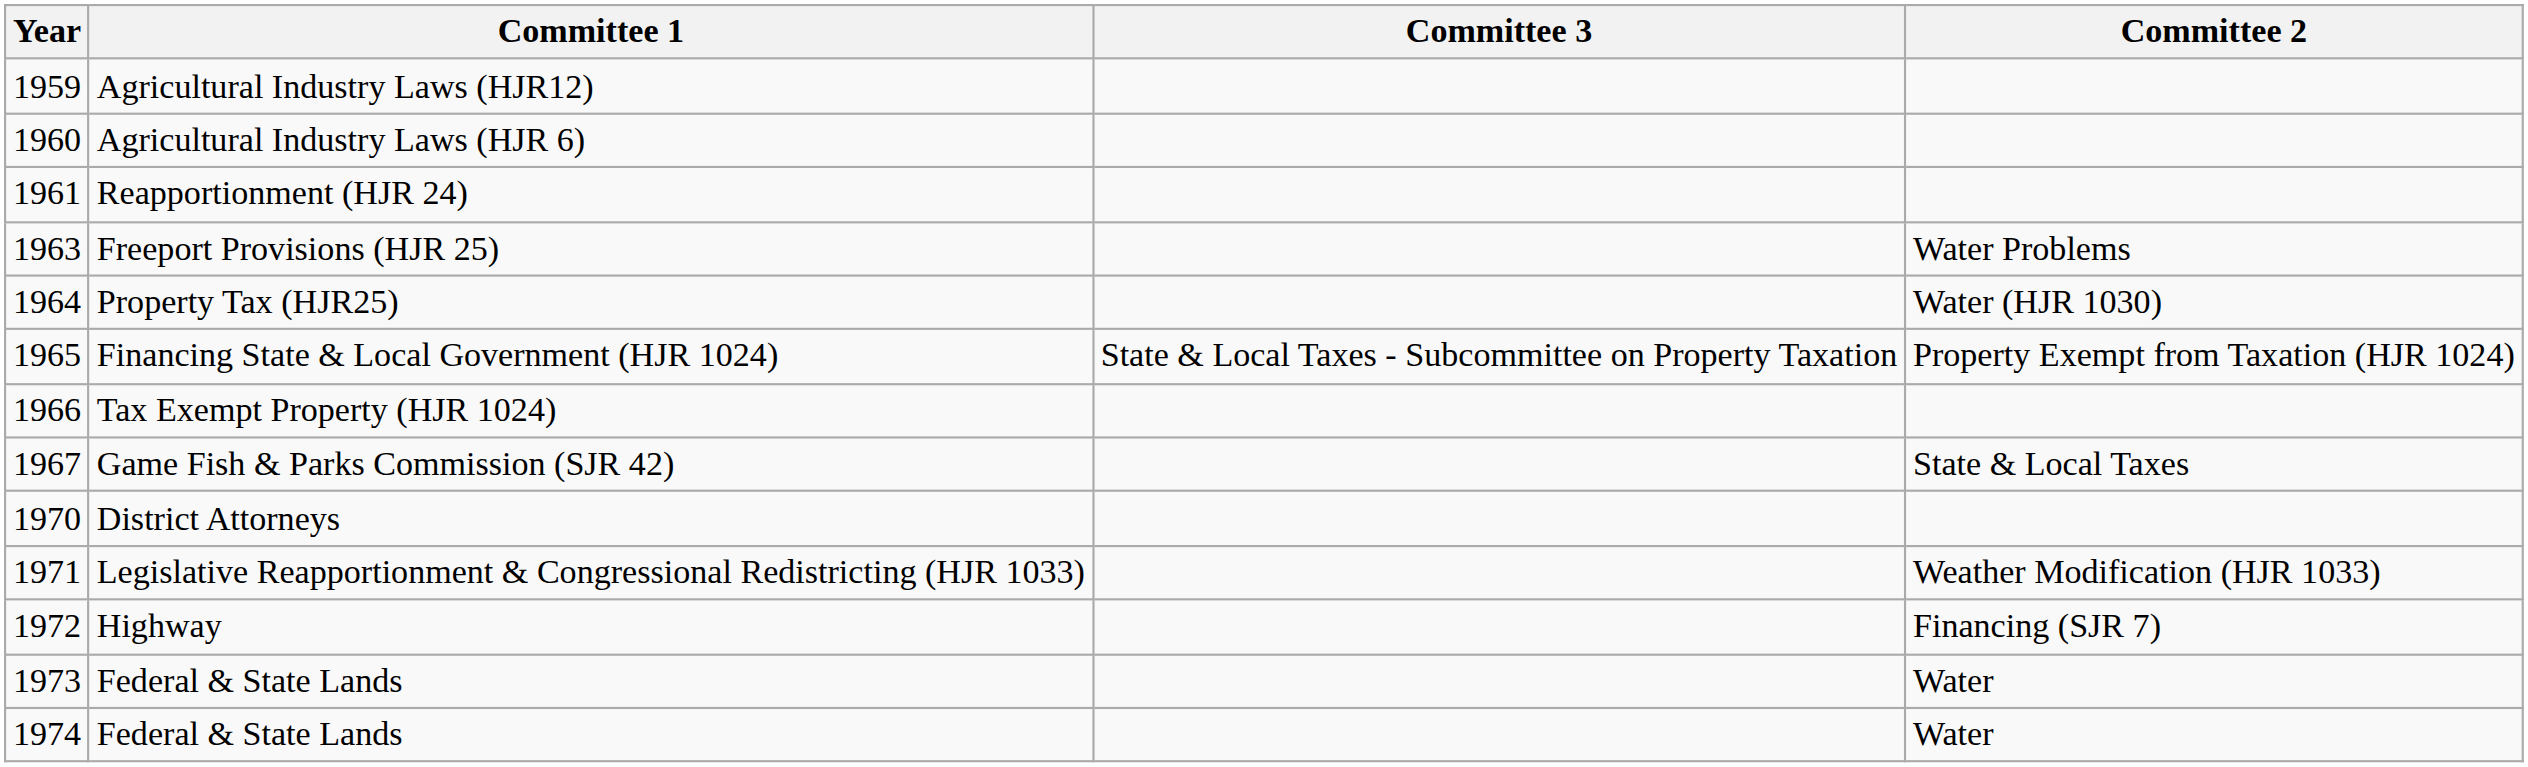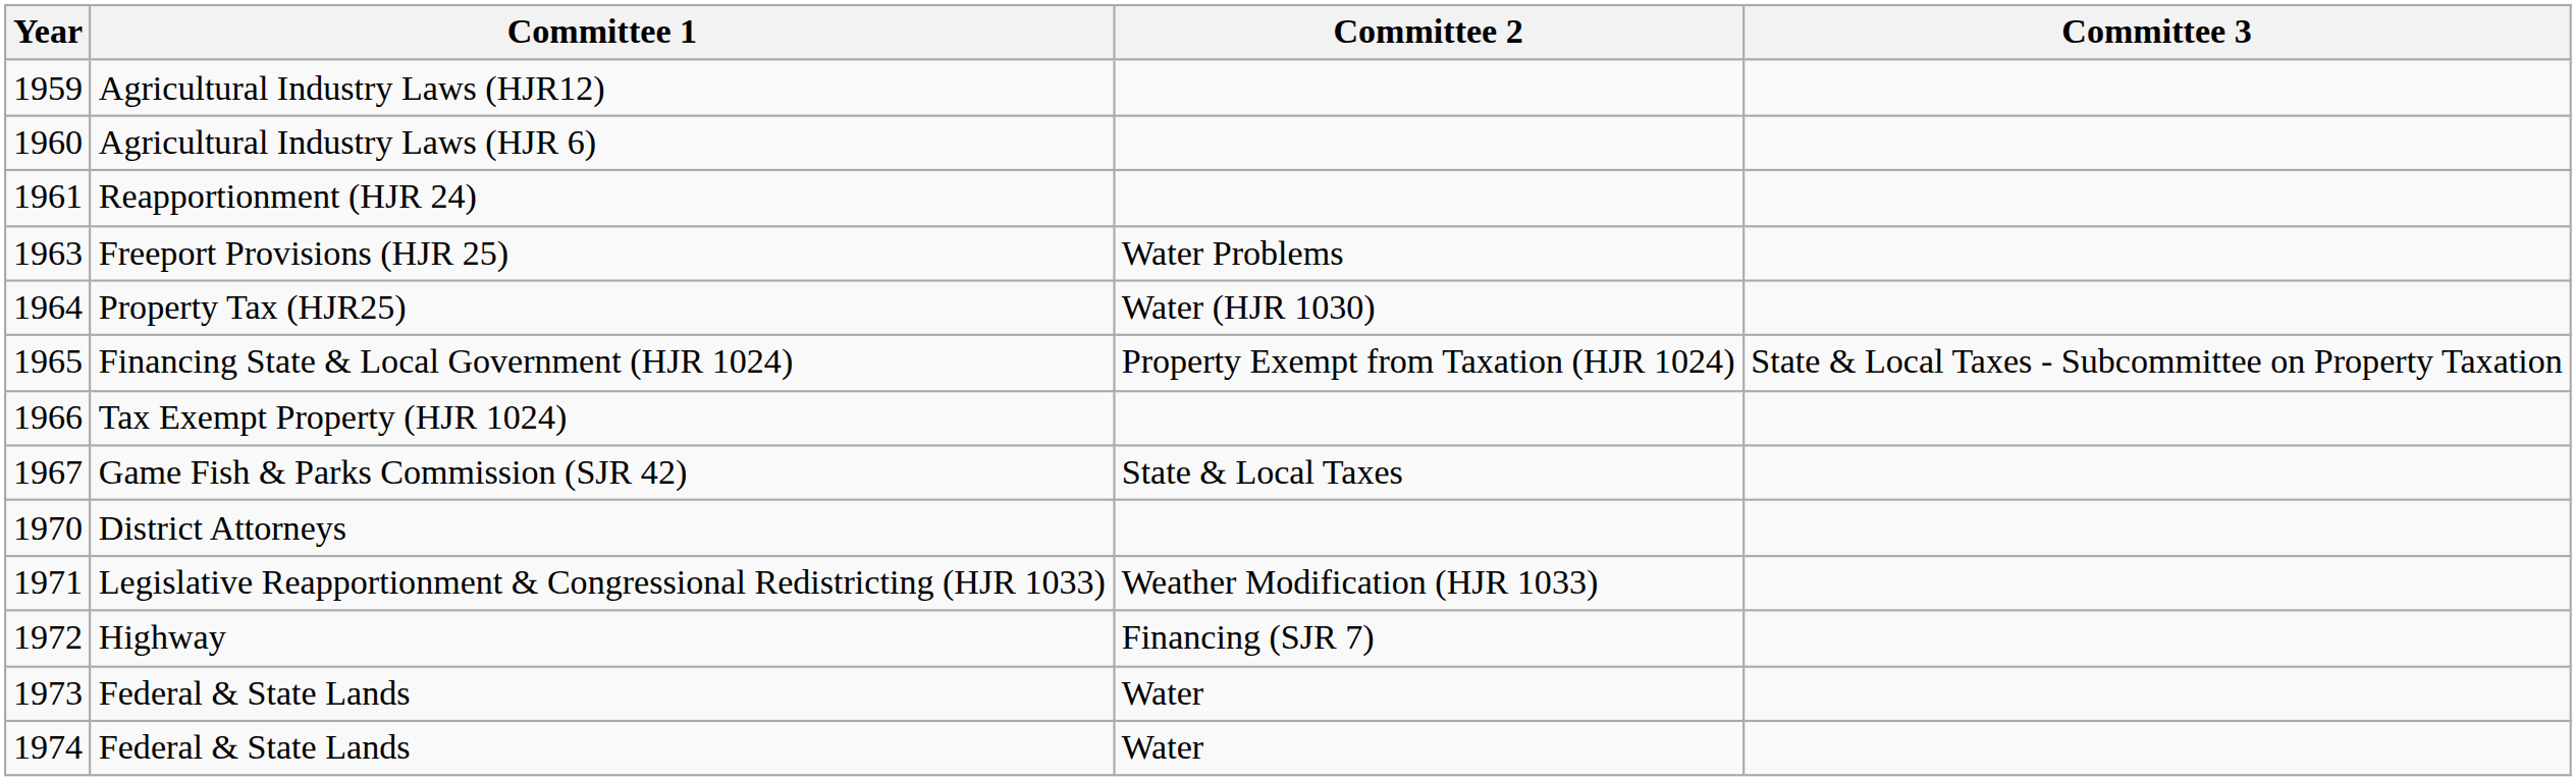columns swapped: Committee 2 <-> Committee 3
